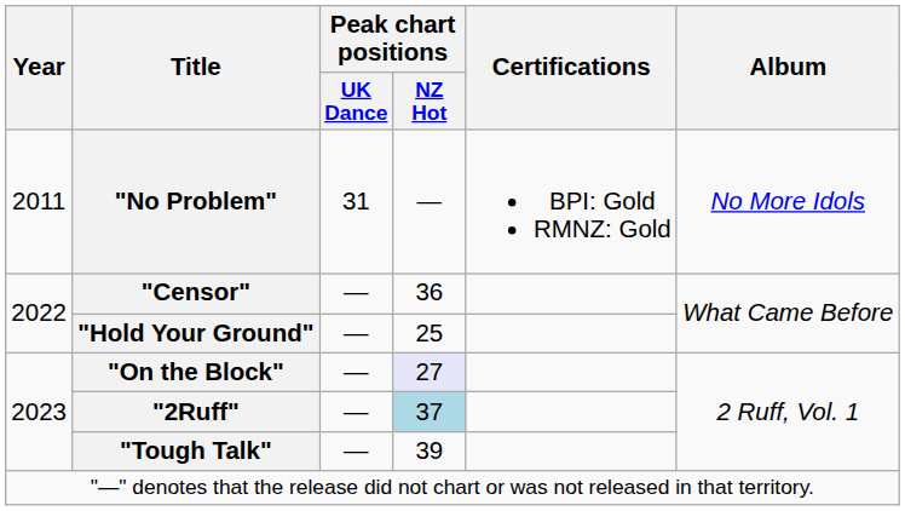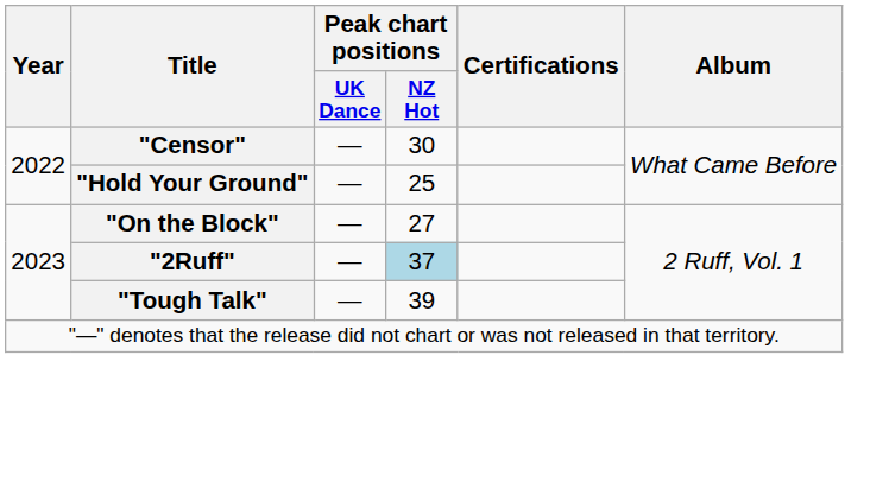- row: 2011 | "No Problem" | 31 | — | BPI: Gold RMNZ: Gold | No More Idols
"Censor" | Peak chart positions / NZ Hot: 36 -> 30
"On the Block" | Peak chart positions / NZ Hot: lavender background -> no background
